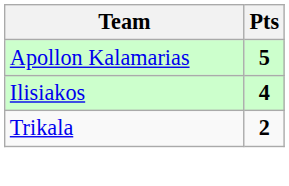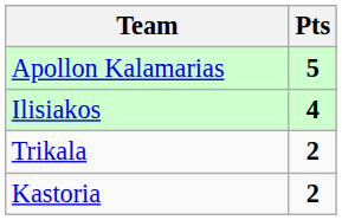+ row: Kastoria | 2
